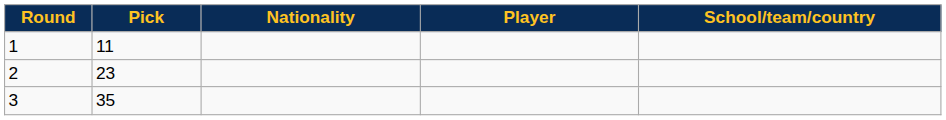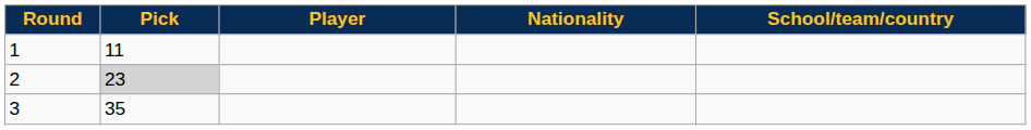columns swapped: Player <-> Nationality
2 | Pick: no background -> lightgrey background
